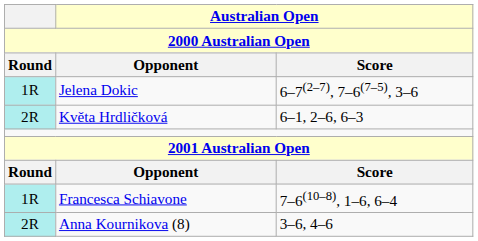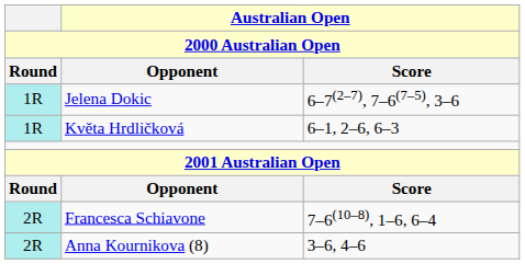Květa Hrdličková | Round: 2R -> 1R
Francesca Schiavone | Round: 1R -> 2R
